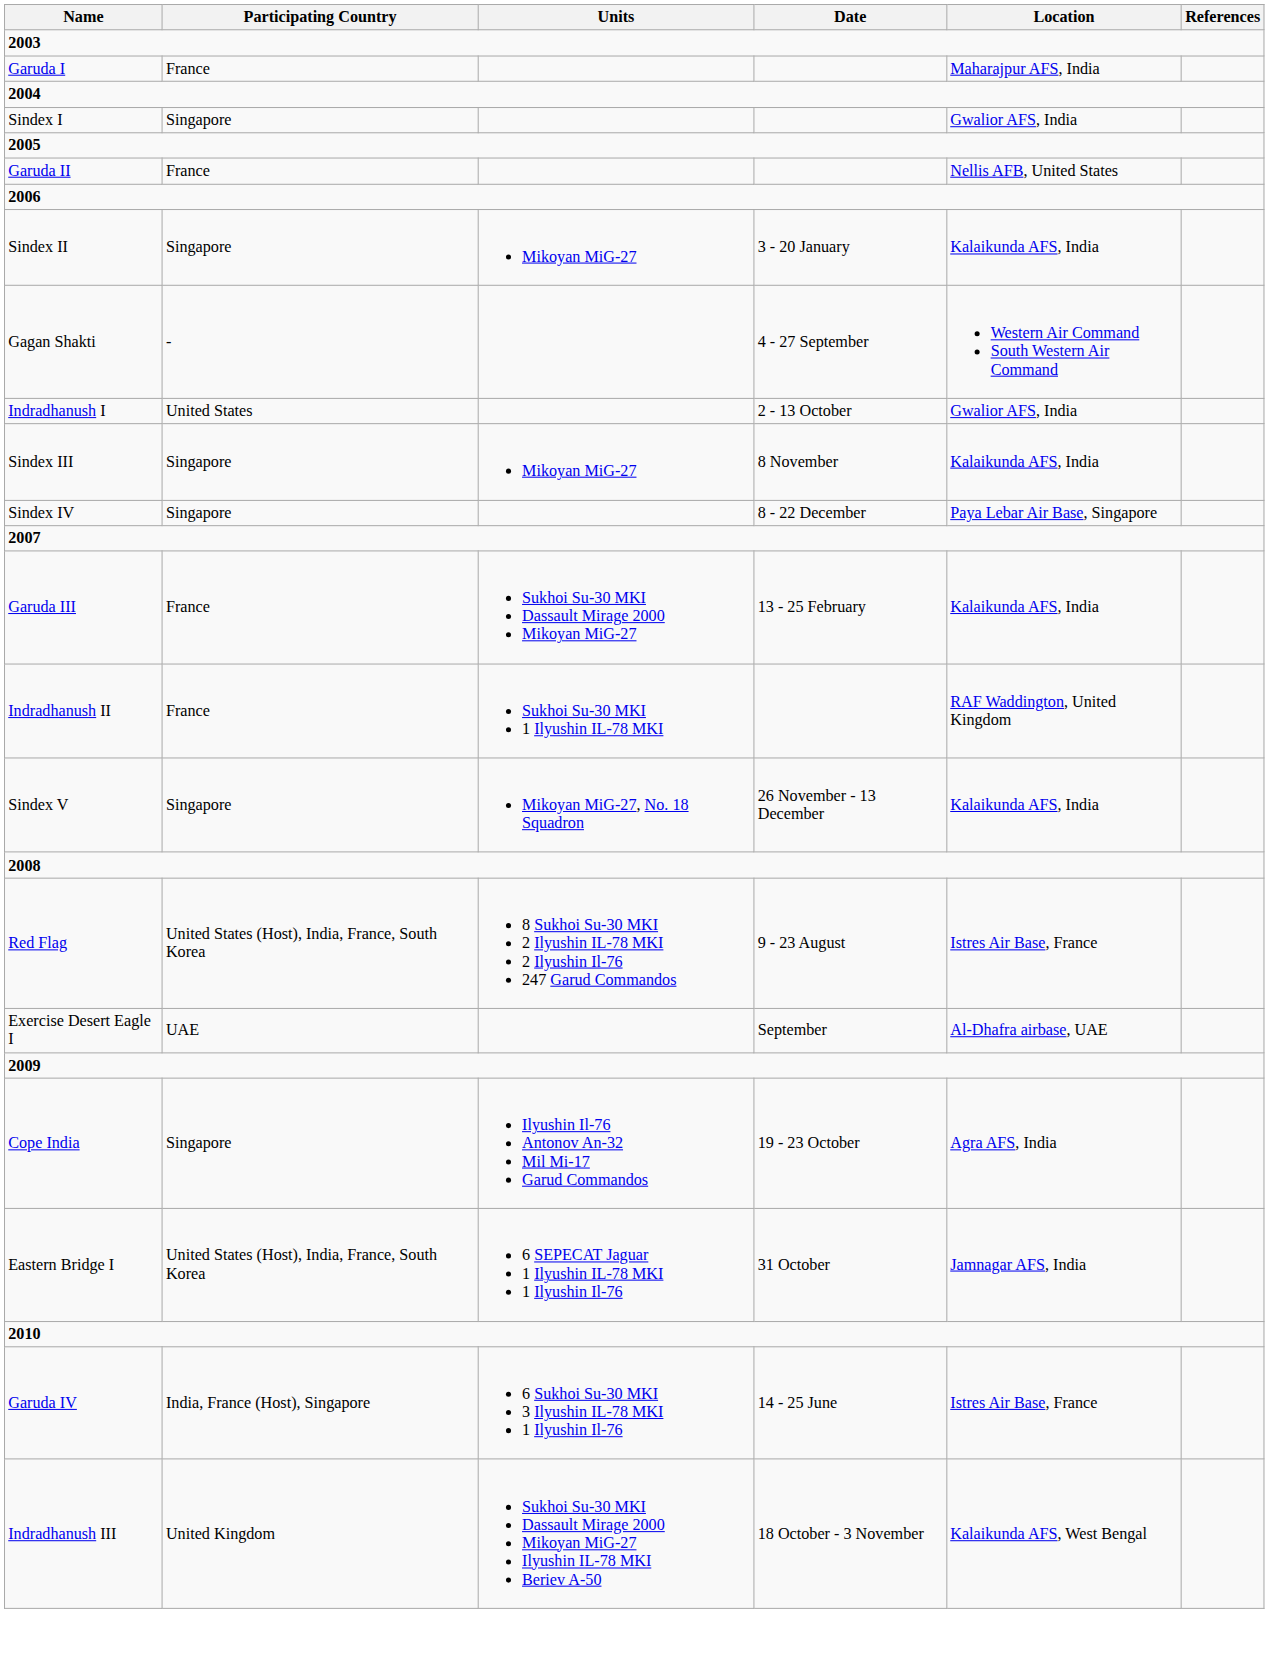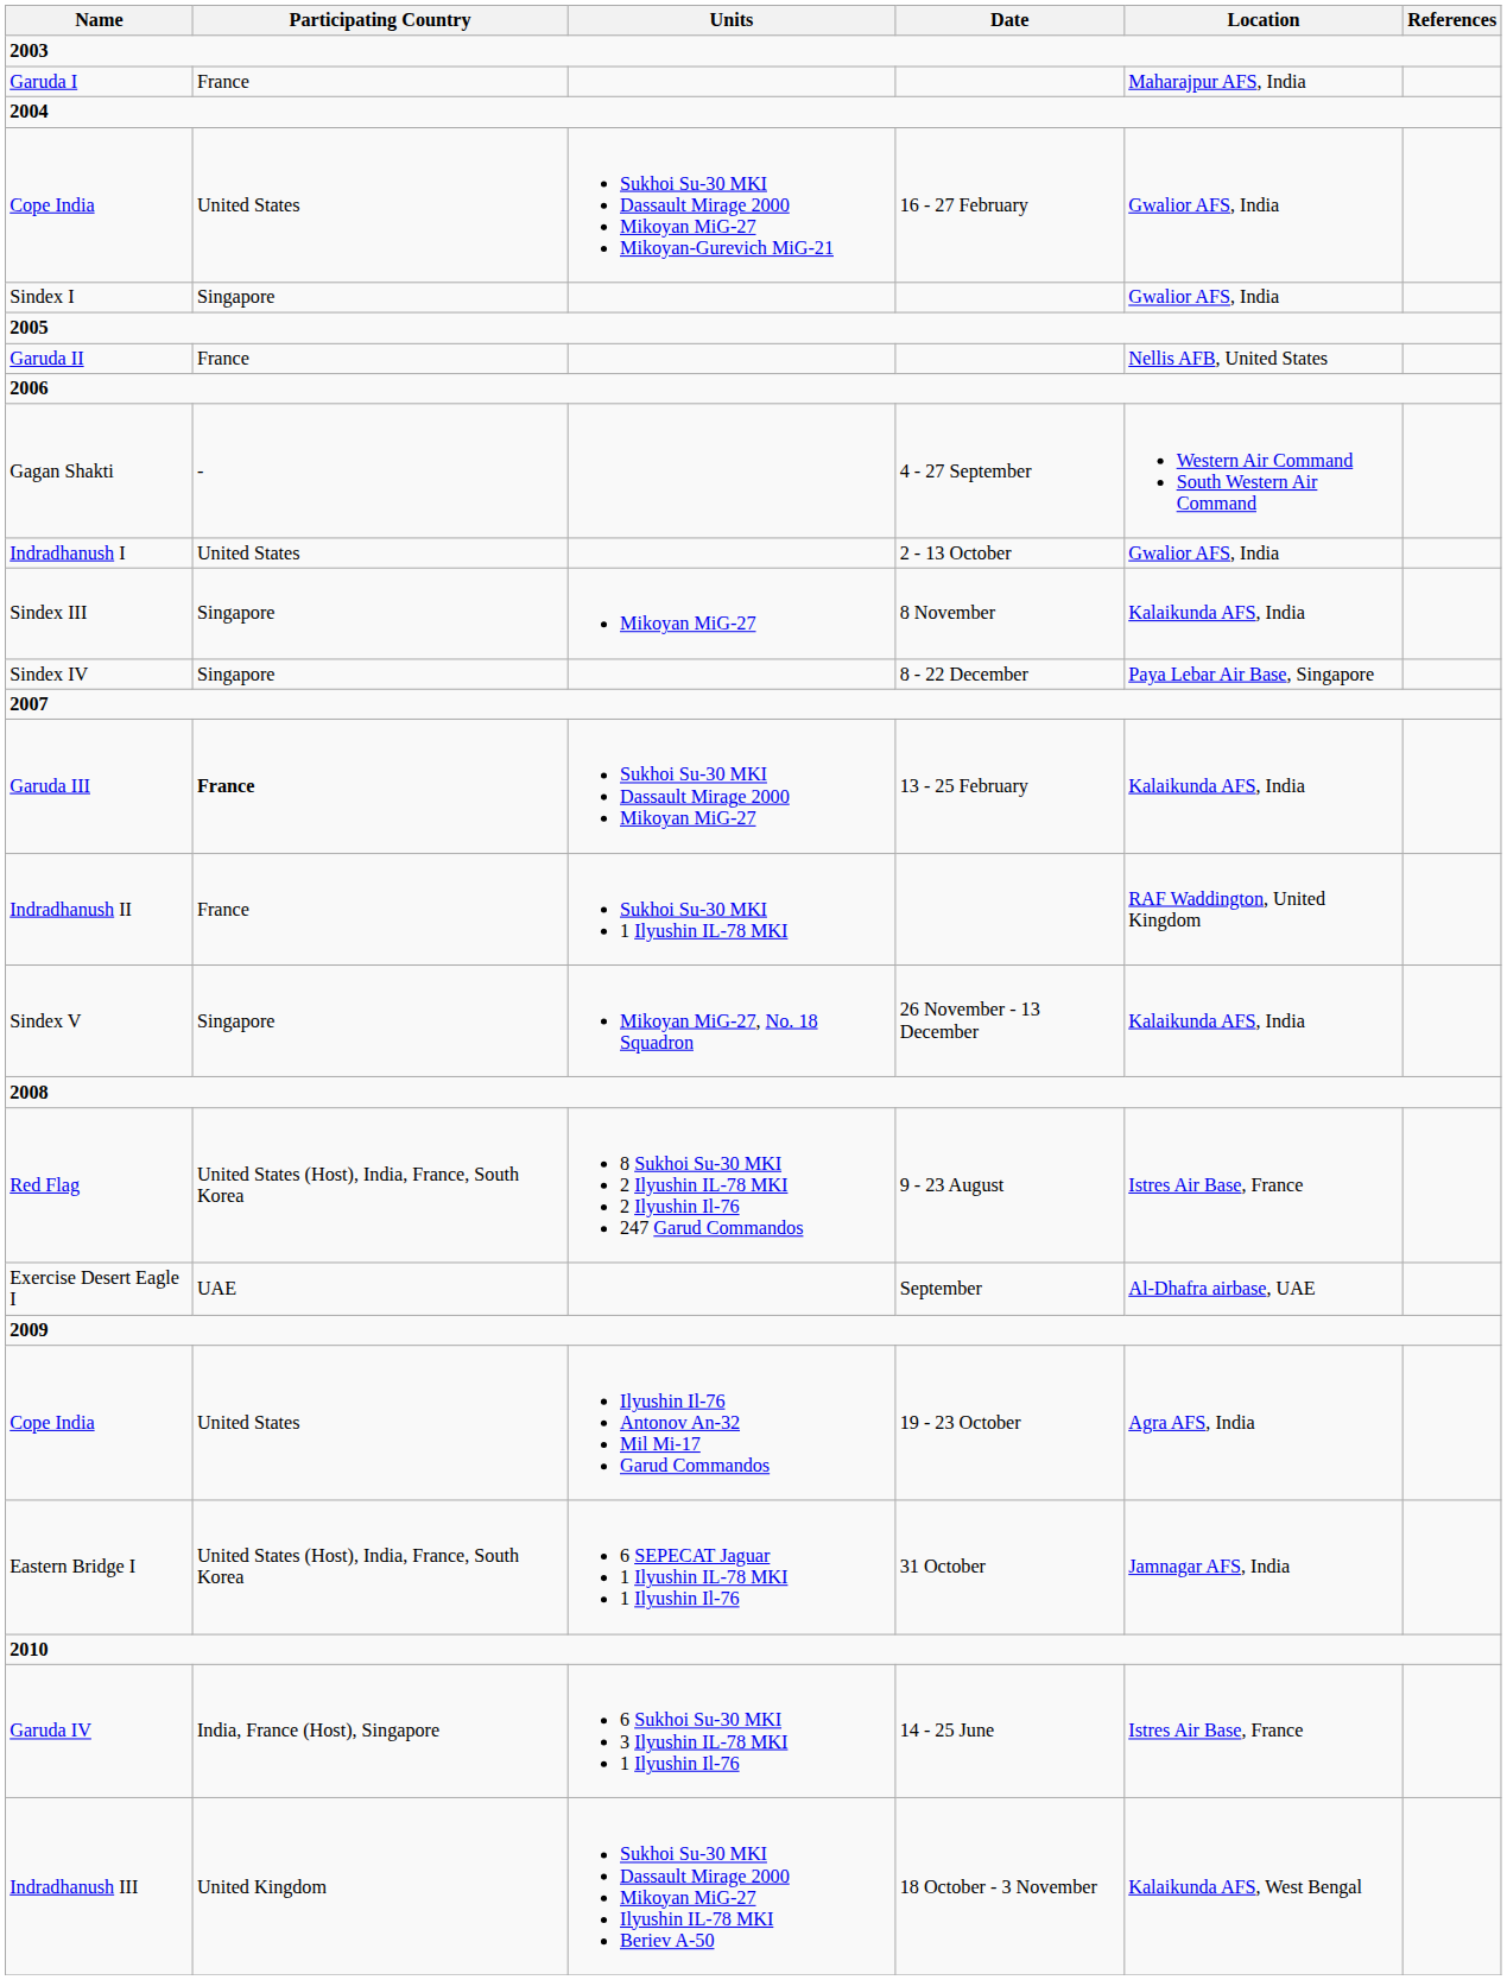+ row: Cope India | United States | Sukhoi Su-30 MKI Dassault Mirage 2000 Mikoyan MiG-27 Mikoyan-Gurevich MiG-21 | 16 - 27 February | Gwalior AFS, India
- row: Sindex II | Singapore | Mikoyan MiG-27 | 3 - 20 January | Kalaikunda AFS, India
Garuda III | Participating Country: normal -> bold
Cope India / 19 - 23 October | Participating Country: Singapore -> United States
